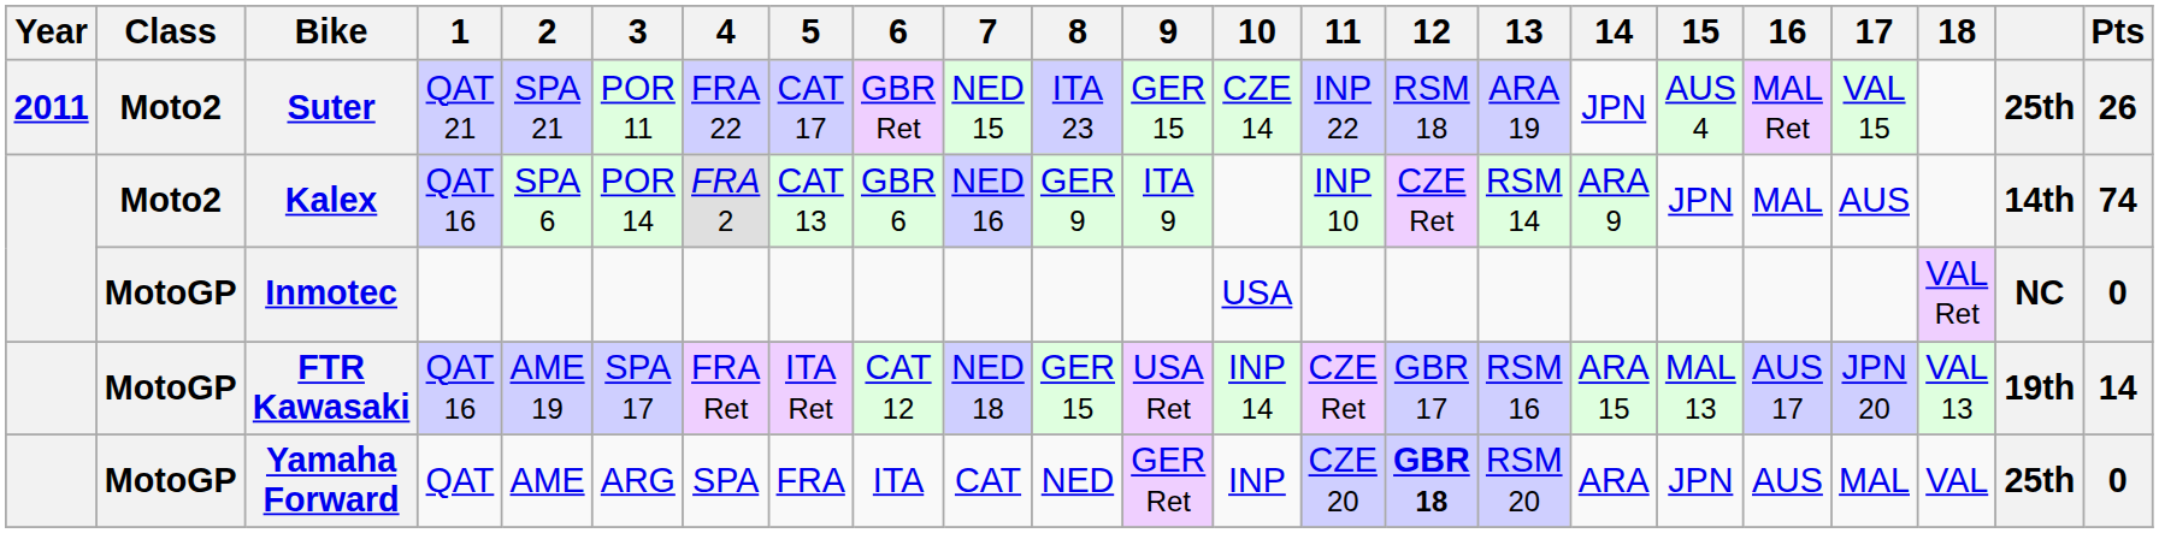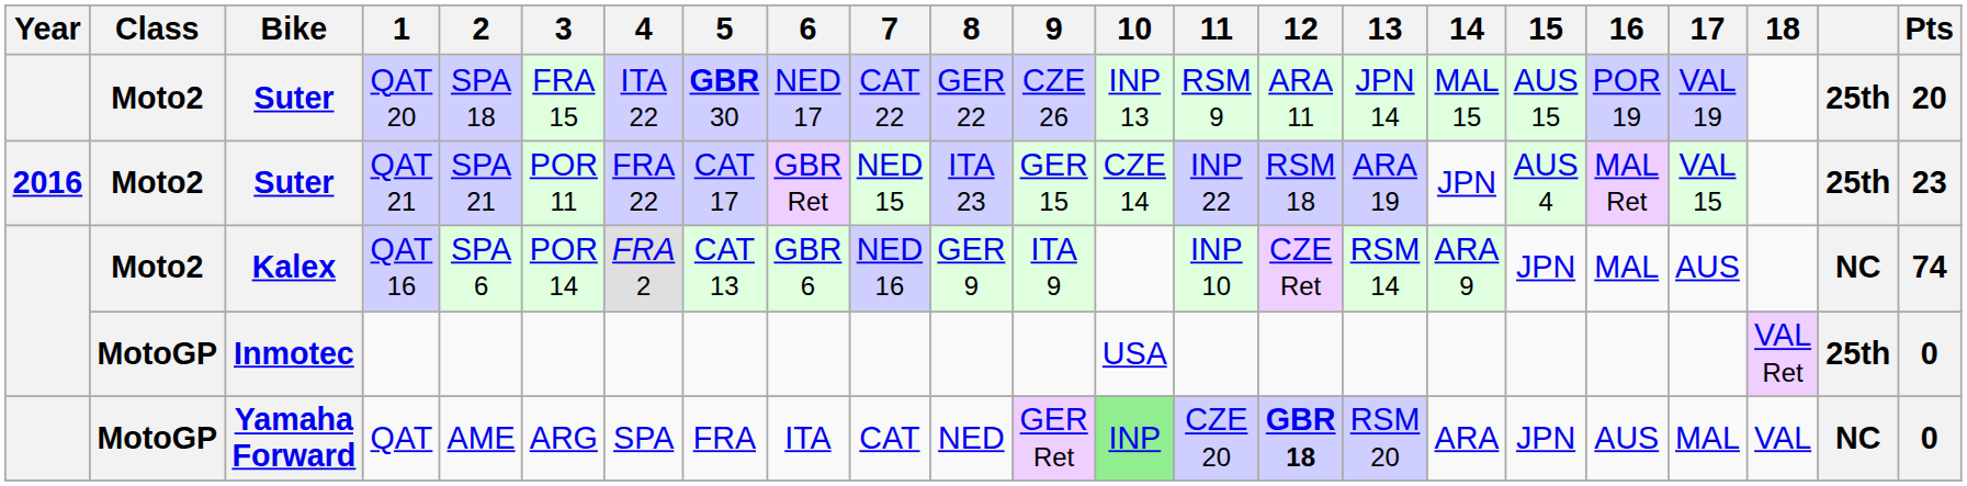+ row: Moto2 | Suter | QAT 20 | SPA 18 | FRA 15 | ITA 22 | GBR 30 | NED 17 | CAT 22 | GER 22 | CZE 26 | INP 13 | RSM 9 | ARA 11 | JPN 14 | MAL 15 | AUS 15 | POR 19 | VAL 19 | 25th | 20
Suter / QAT 21 | Year: 2011 -> 2016
Suter / QAT 21 | Pts: 26 -> 23
Kalex | column 22: 14th -> NC
Inmotec | column 22: NC -> 25th
- row: MotoGP | FTR Kawasaki | QAT 16 | AME 19 | SPA 17 | FRA Ret | ITA Ret | CAT 12 | NED 18 | GER 15 | USA Ret | INP 14 | CZE Ret | GBR 17 | RSM 16 | ARA 15 | MAL 13 | AUS 17 | JPN 20 | VAL 13 | 19th | 14
Yamaha Forward | 10: no background -> lightgreen background
Yamaha Forward | column 22: 25th -> NC
